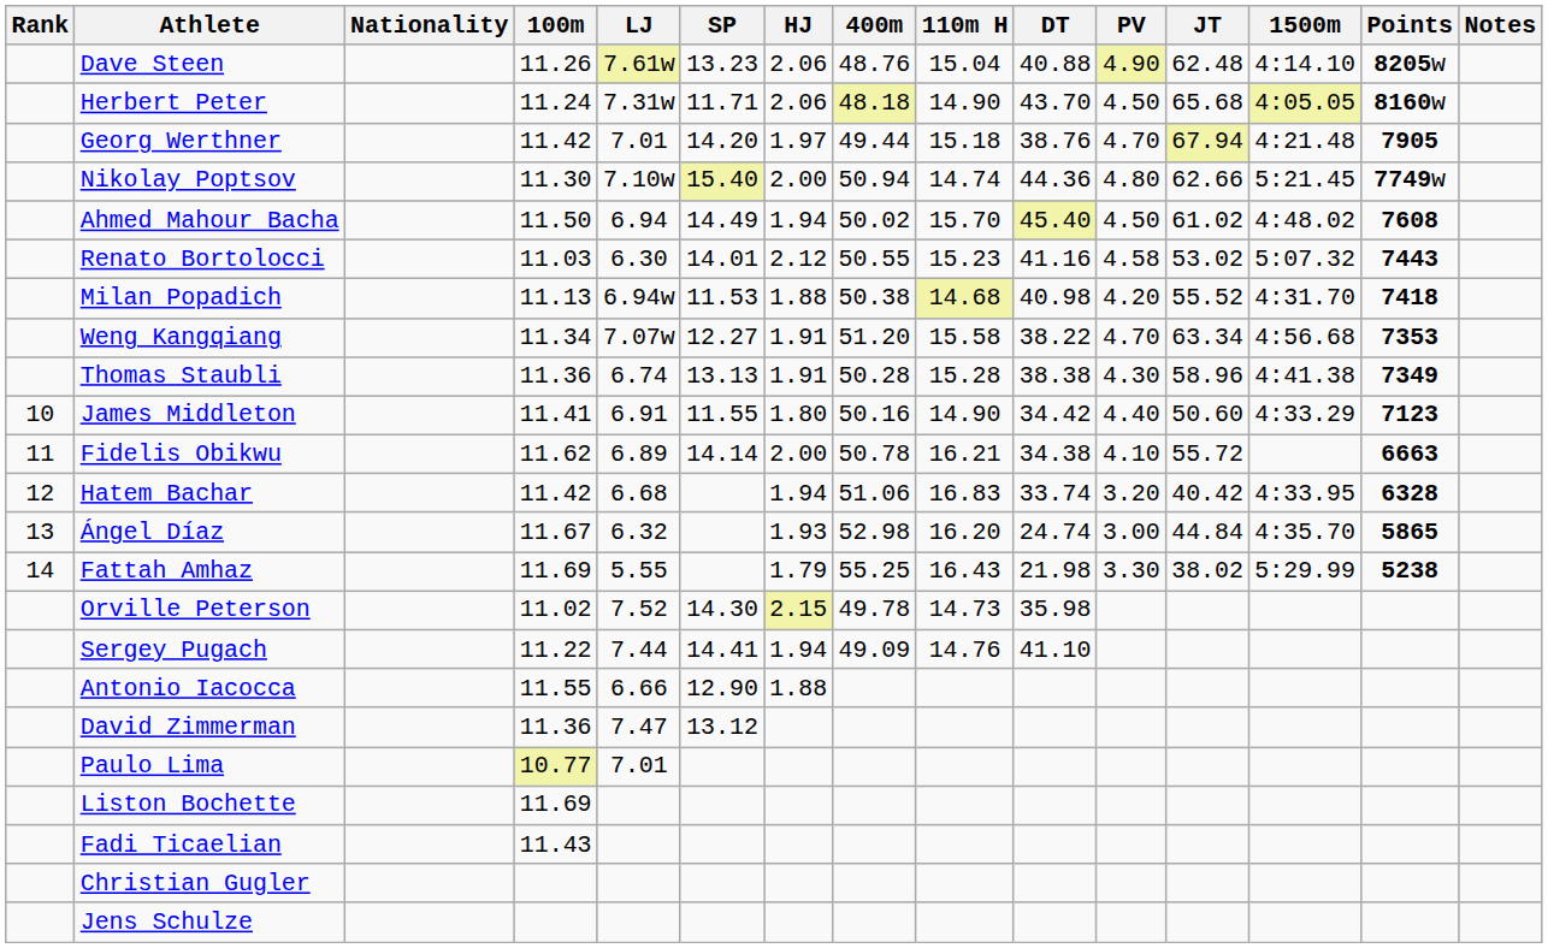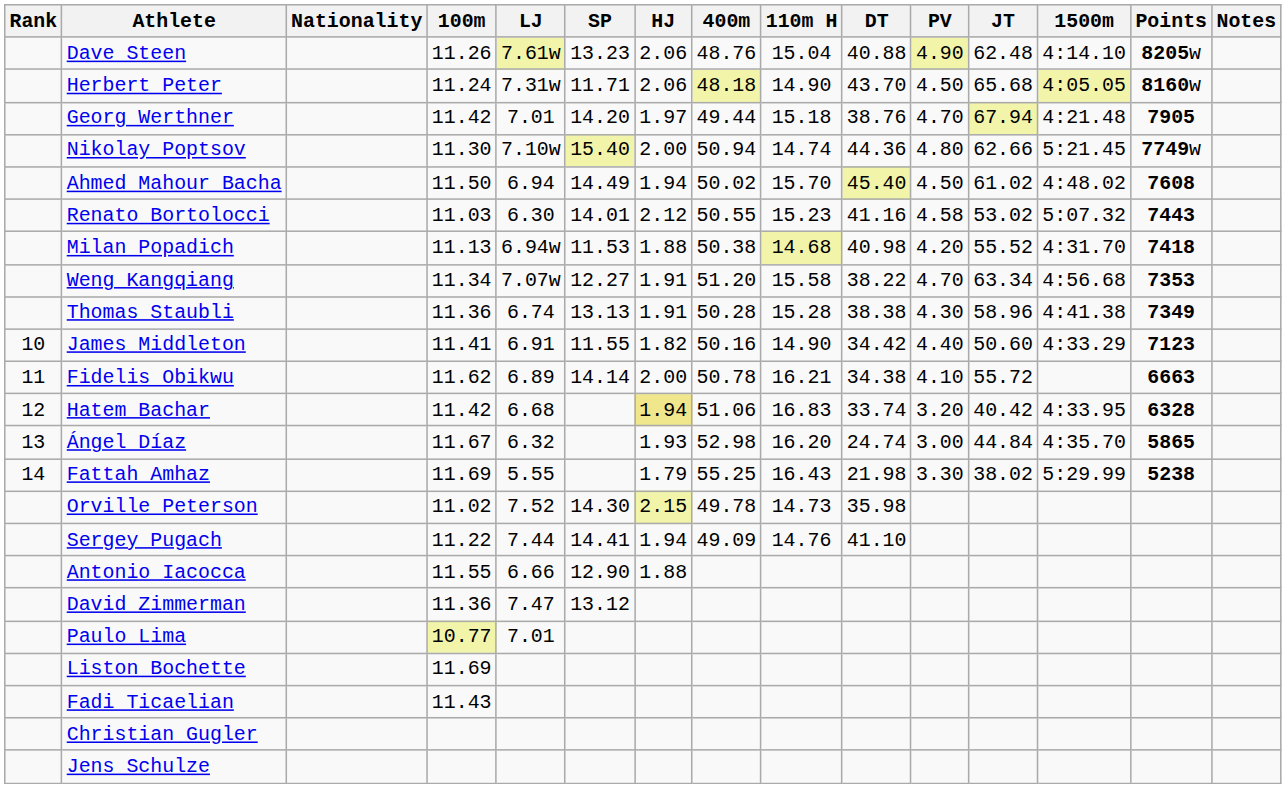James Middleton | HJ: 1.80 -> 1.82
Hatem Bachar | HJ: no background -> khaki background
